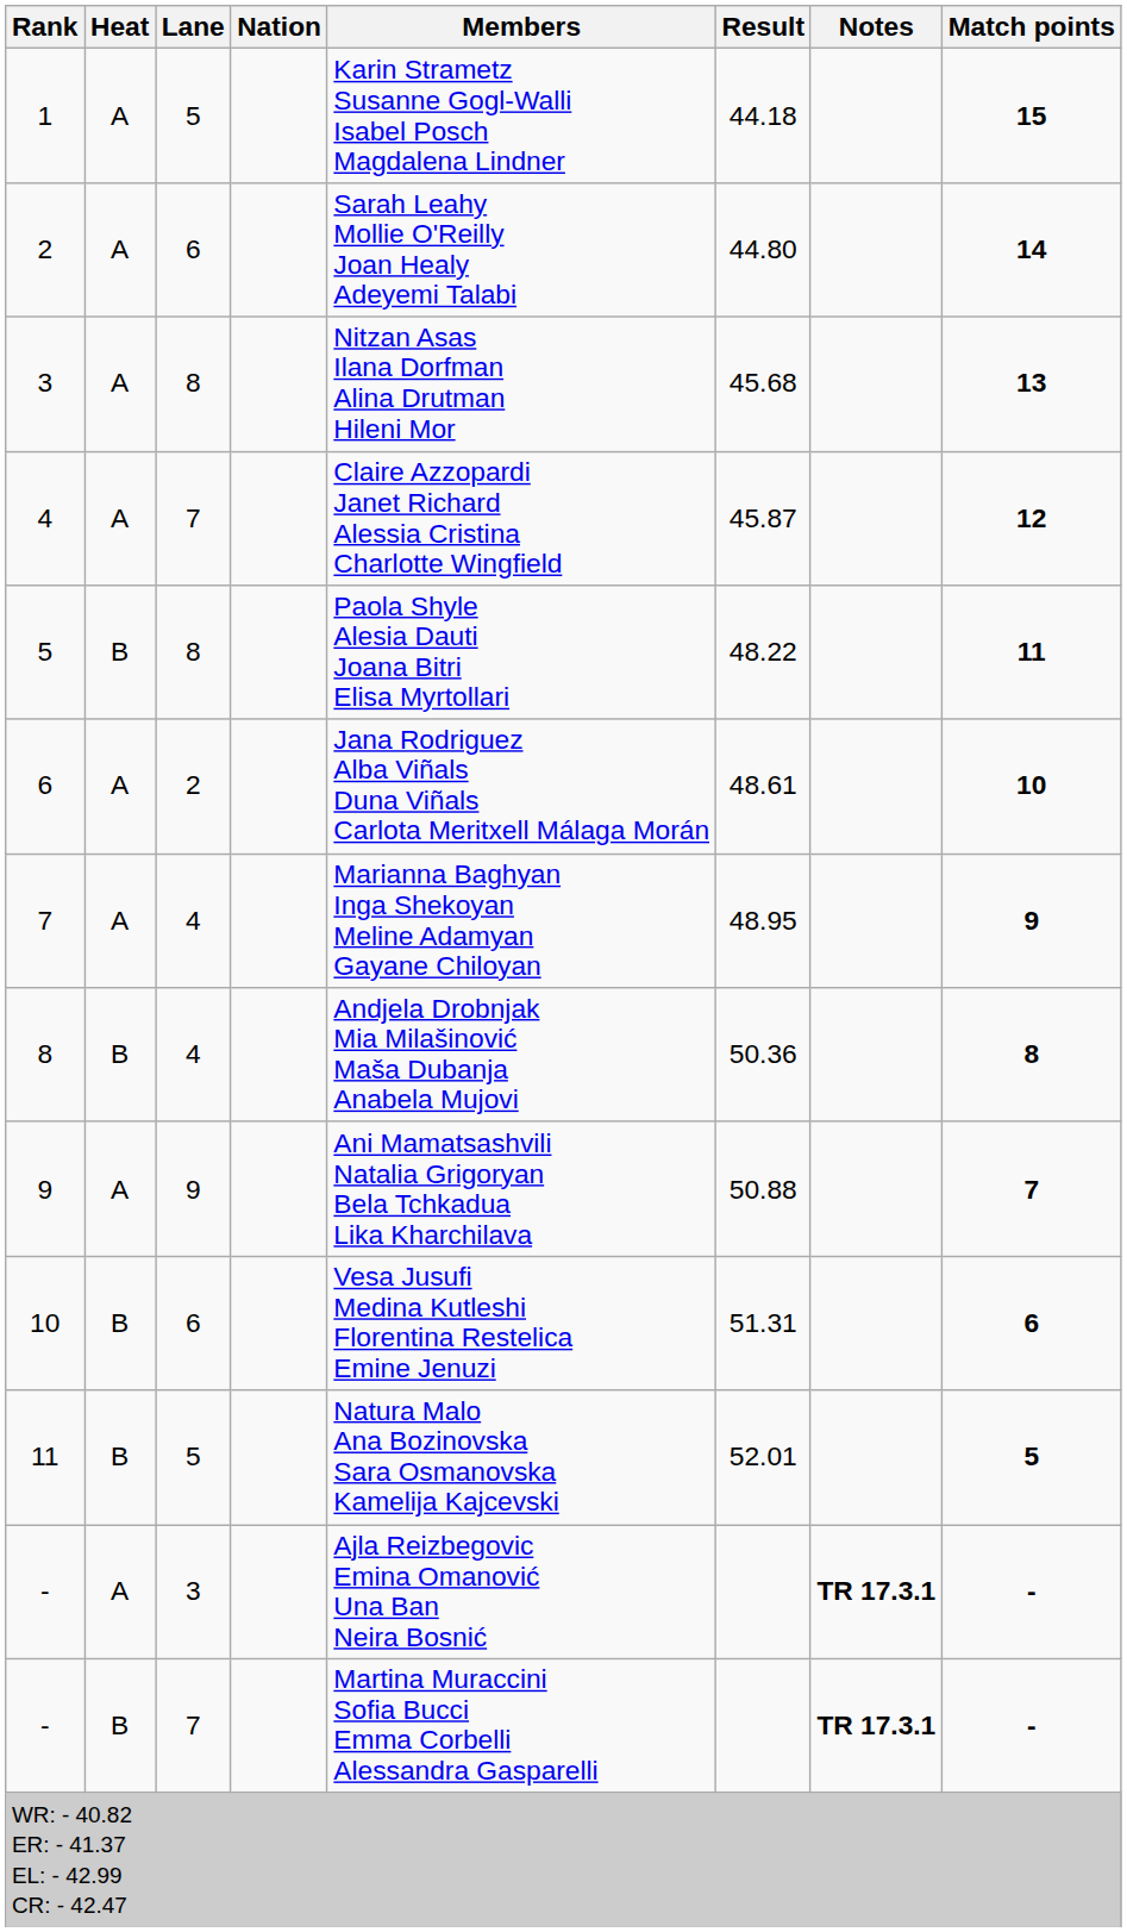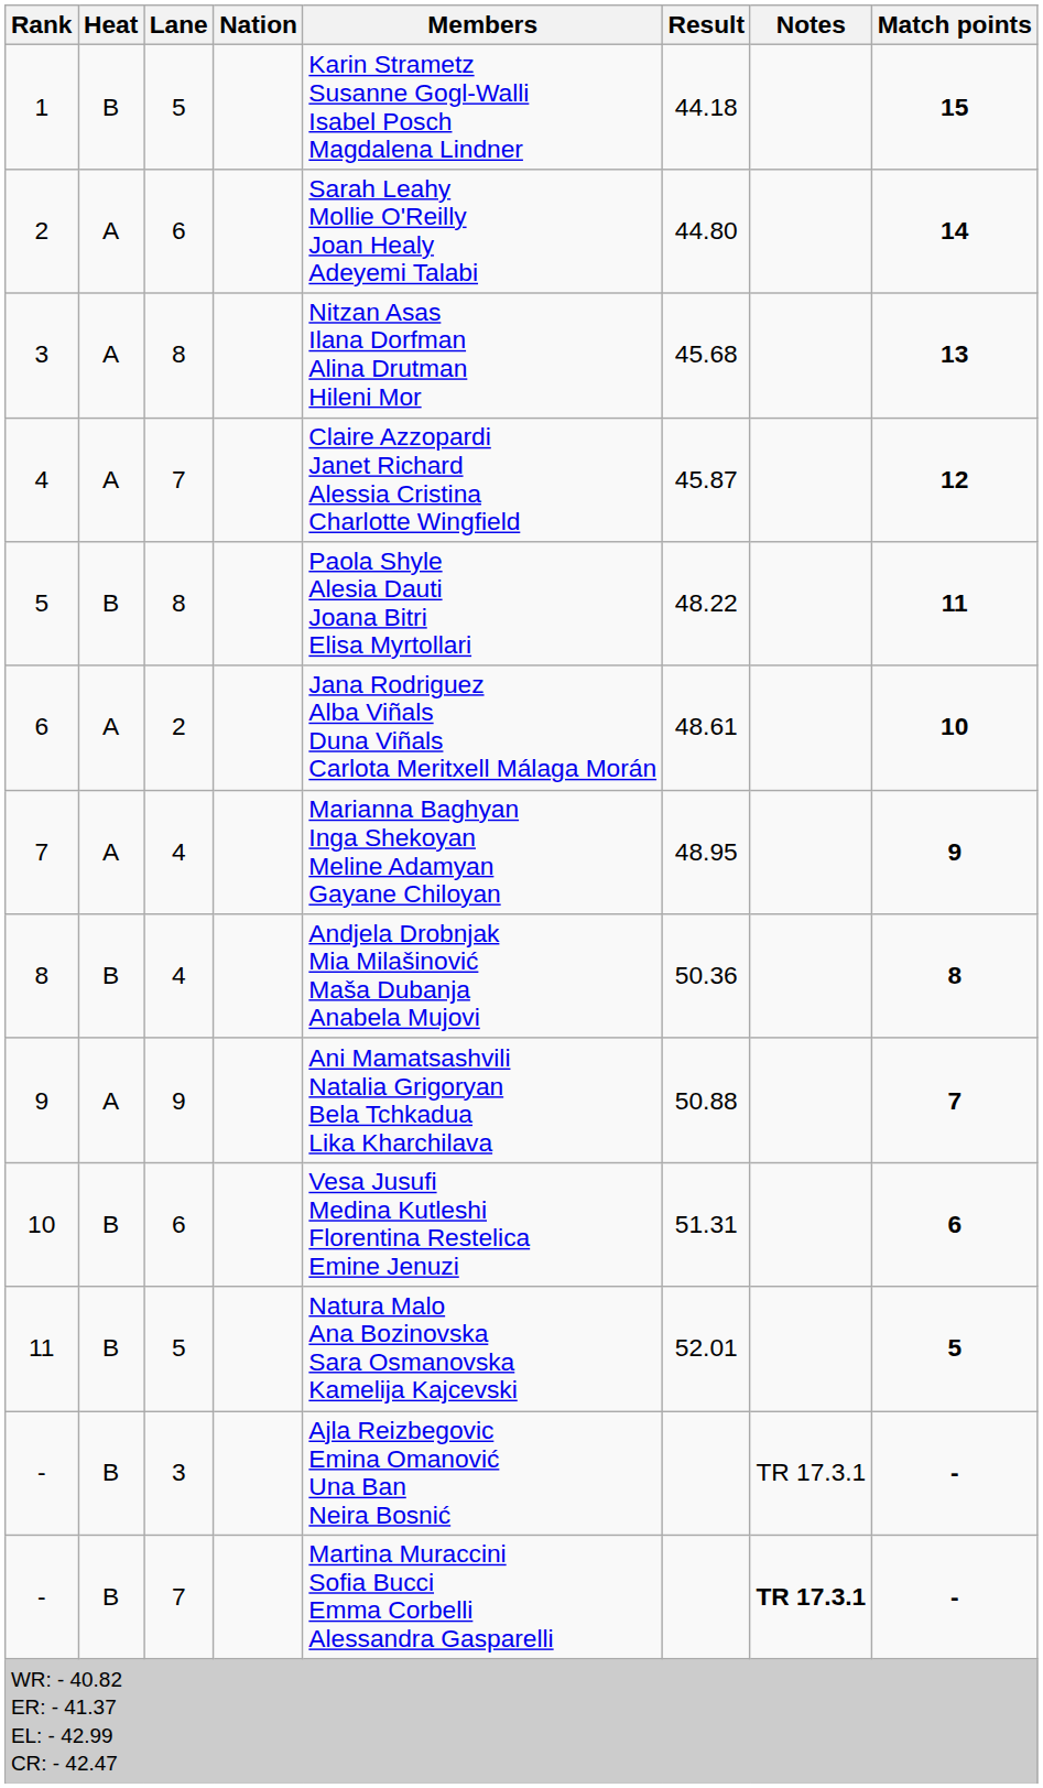1 | Heat: A -> B
- / 3 | Heat: A -> B
- / 3 | Notes: bold -> normal
